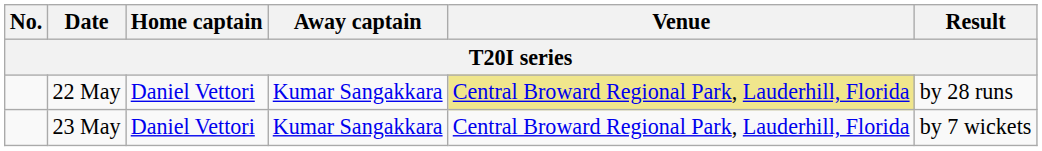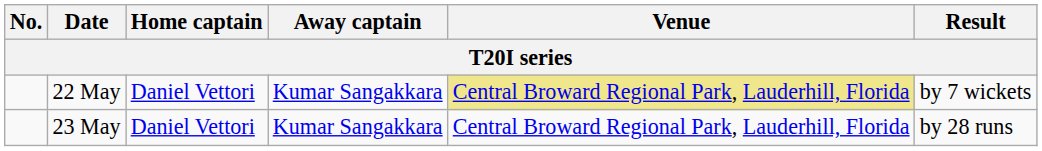22 May | Result: by 28 runs -> by 7 wickets
23 May | Result: by 7 wickets -> by 28 runs
